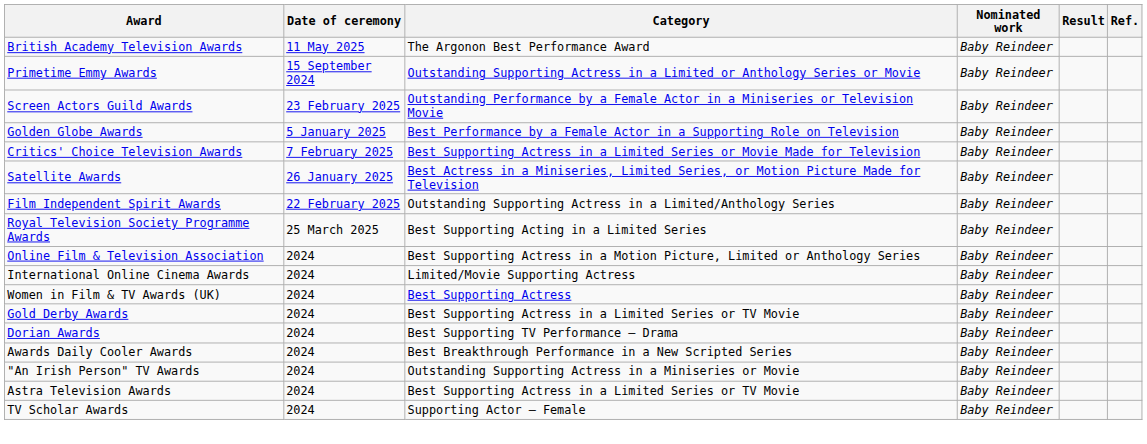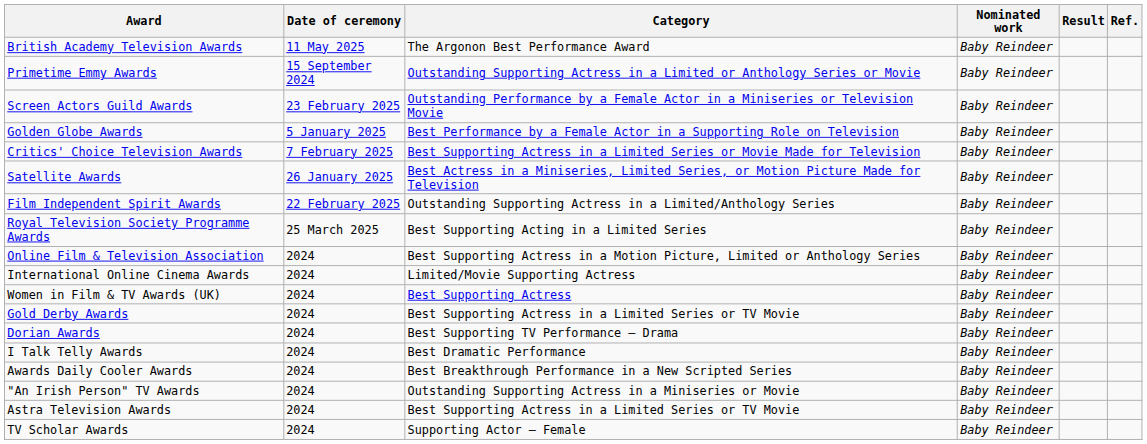+ row: I Talk Telly Awards | 2024 | Best Dramatic Performance | Baby Reindeer
